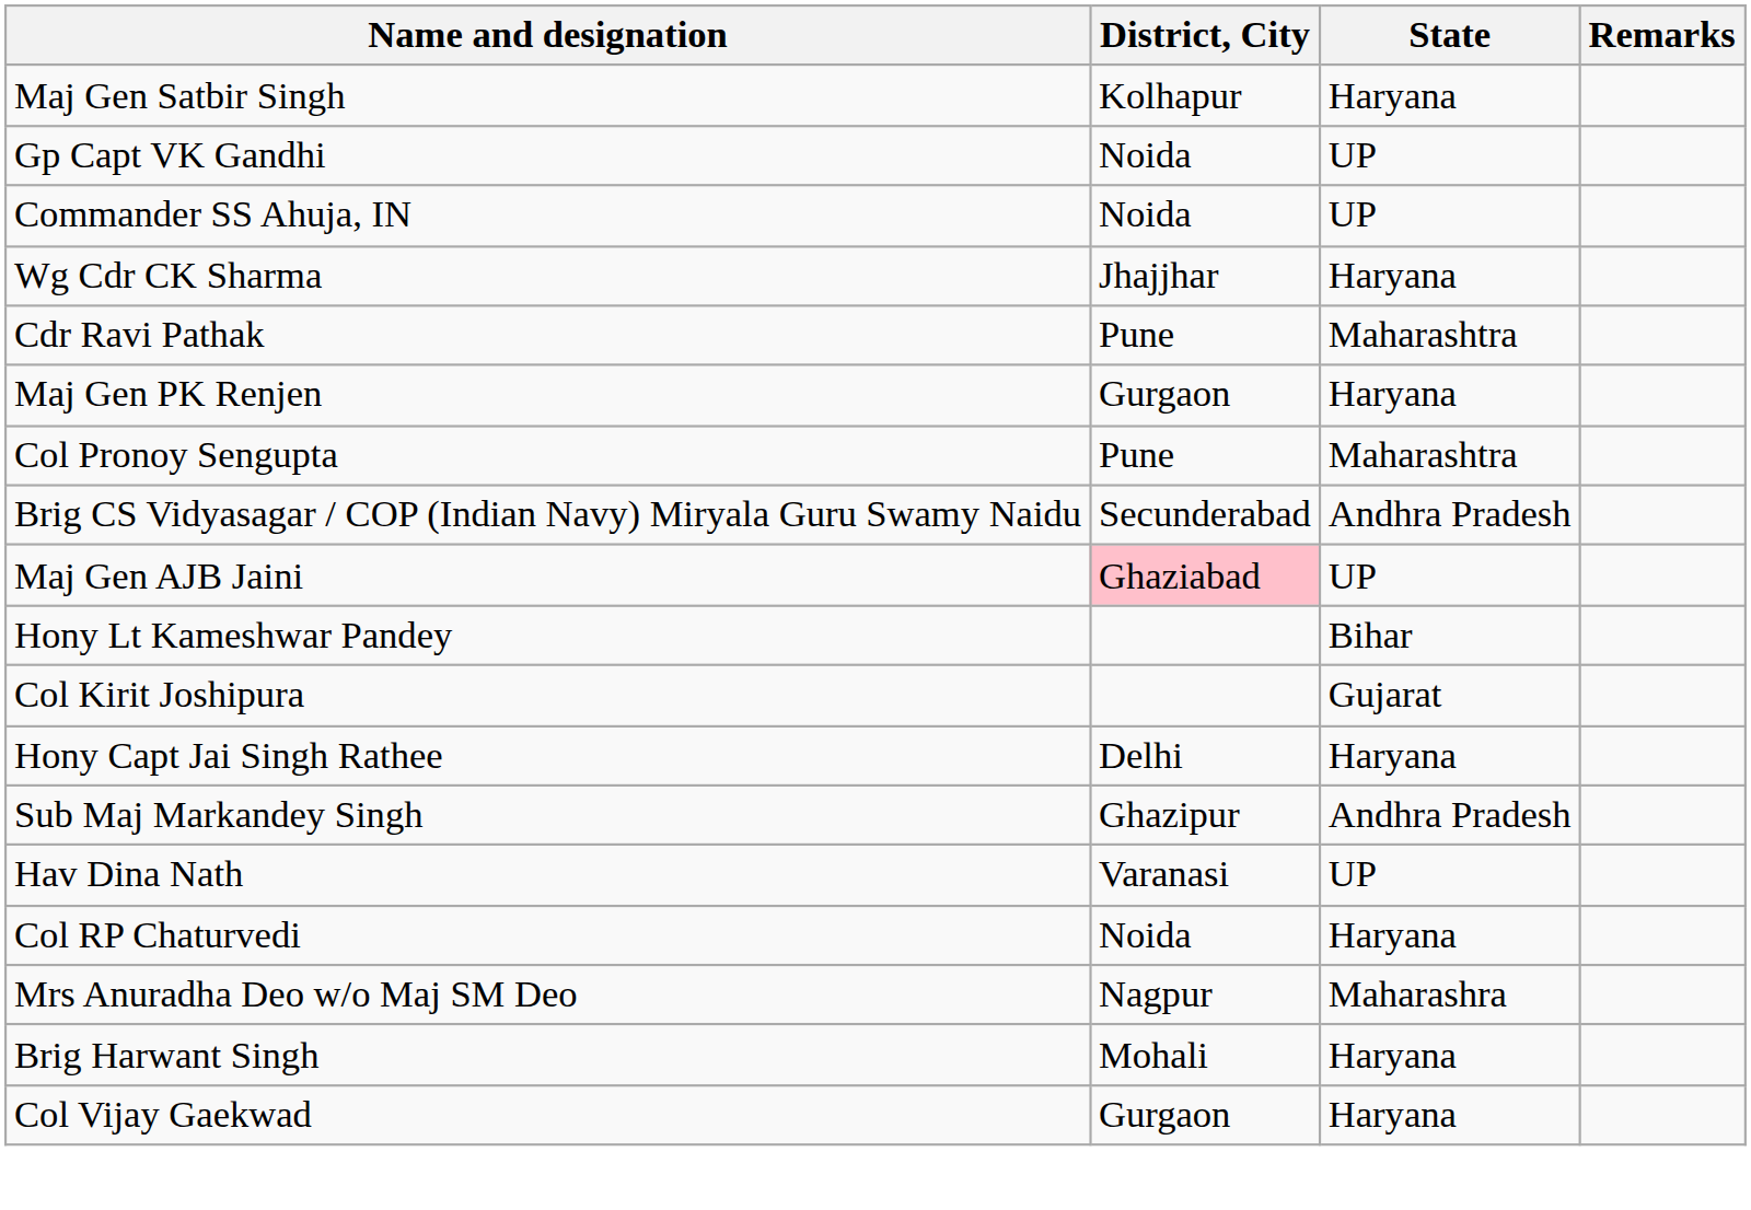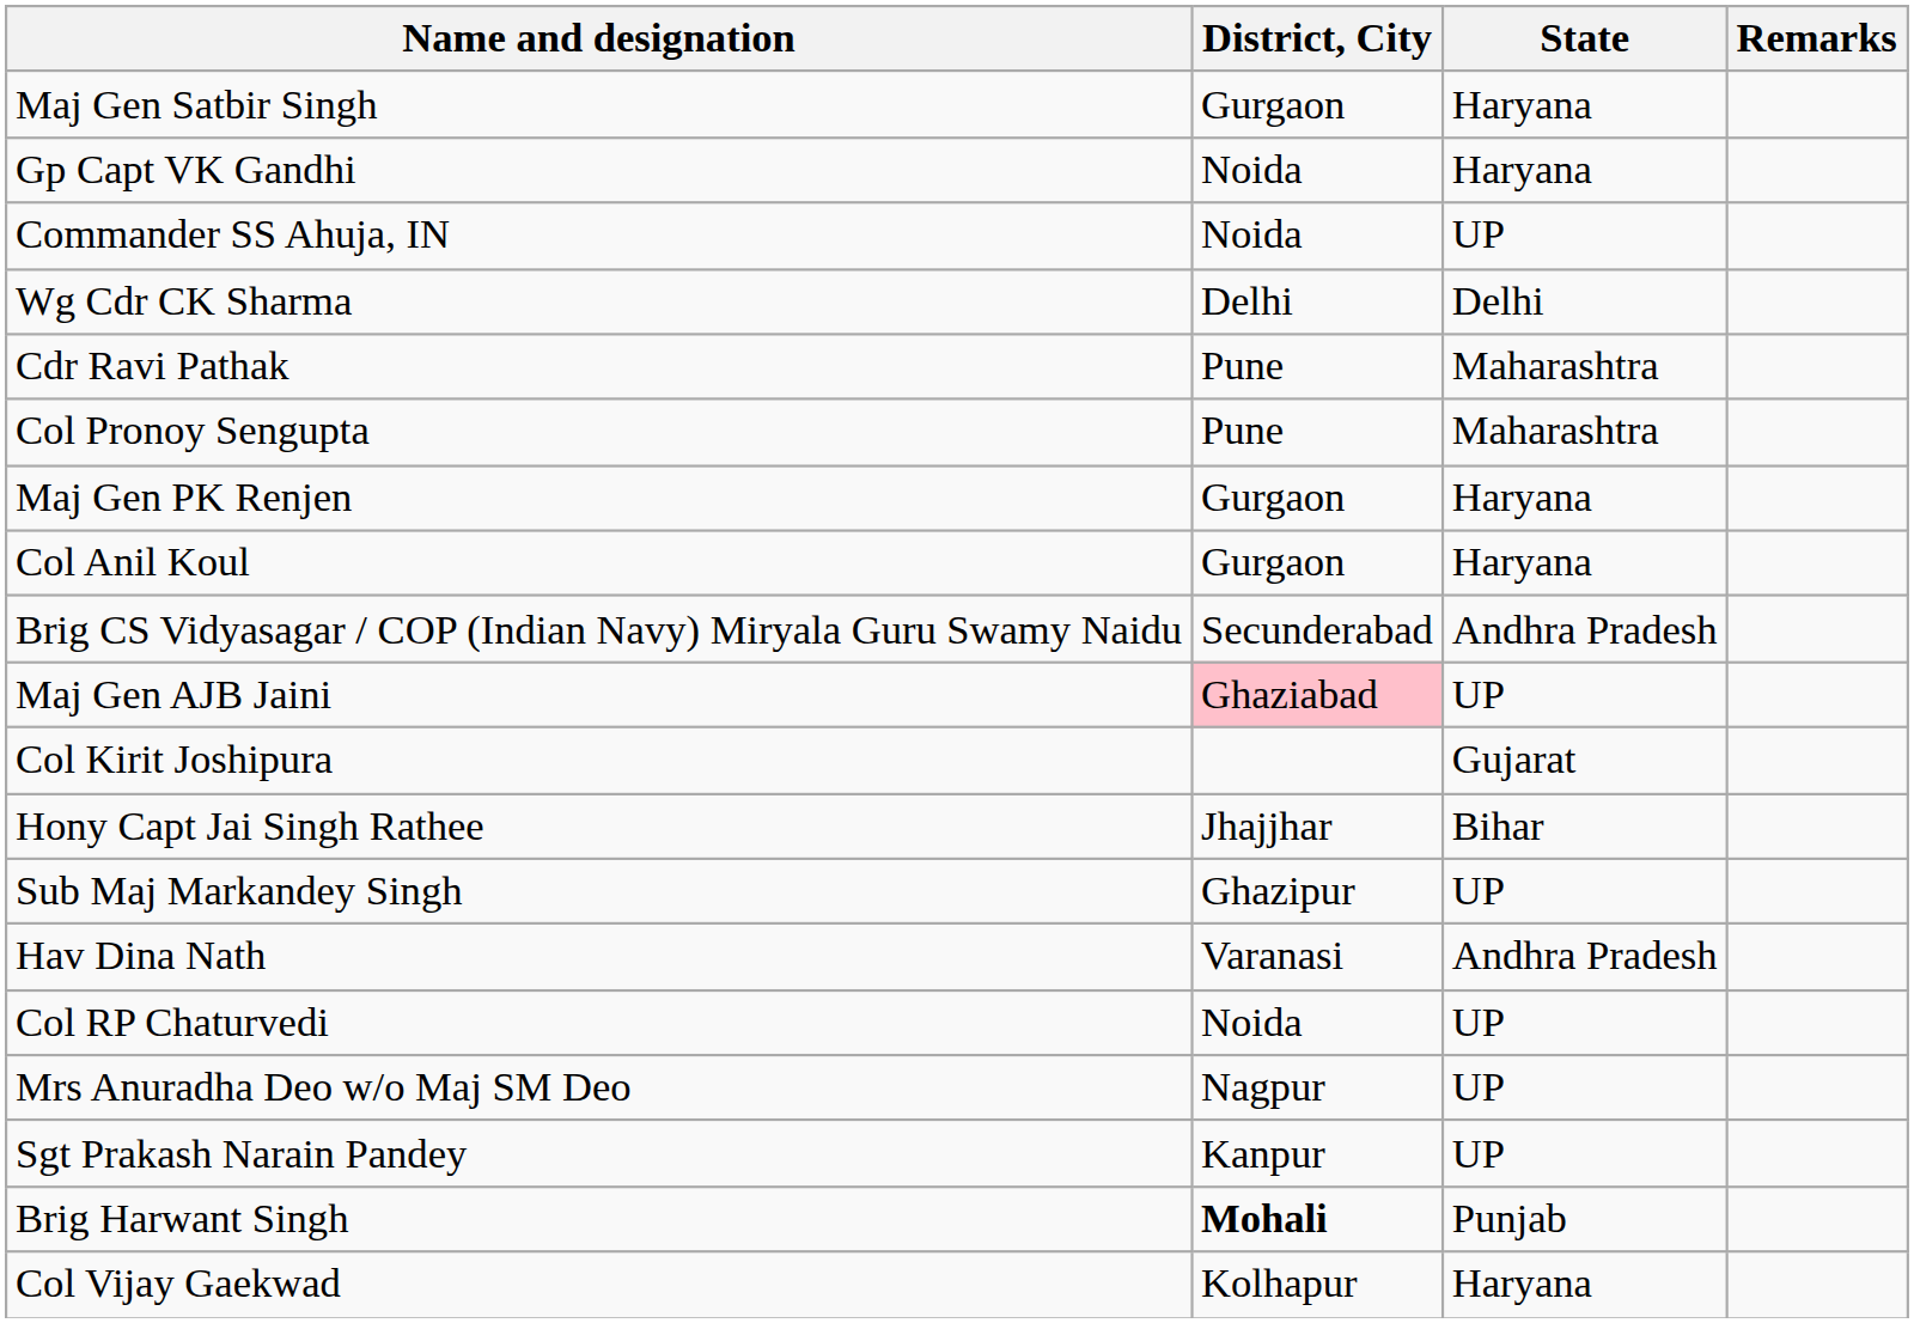Maj Gen Satbir Singh | District, City: Kolhapur -> Gurgaon
Gp Capt VK Gandhi | State: UP -> Haryana
Wg Cdr CK Sharma | District, City: Jhajjhar -> Delhi
Wg Cdr CK Sharma | State: Haryana -> Delhi
rows swapped: Col Pronoy Sengupta <-> Maj Gen PK Renjen
+ row: Col Anil Koul | Gurgaon | Haryana
- row: Hony Lt Kameshwar Pandey | Bihar
Hony Capt Jai Singh Rathee | District, City: Delhi -> Jhajjhar
Hony Capt Jai Singh Rathee | State: Haryana -> Bihar
Sub Maj Markandey Singh | State: Andhra Pradesh -> UP
Hav Dina Nath | State: UP -> Andhra Pradesh
Col RP Chaturvedi | State: Haryana -> UP
Mrs Anuradha Deo w/o Maj SM Deo | State: Maharashra -> UP
+ row: Sgt Prakash Narain Pandey | Kanpur | UP
Brig Harwant Singh | District, City: normal -> bold
Brig Harwant Singh | State: Haryana -> Punjab
Col Vijay Gaekwad | District, City: Gurgaon -> Kolhapur
